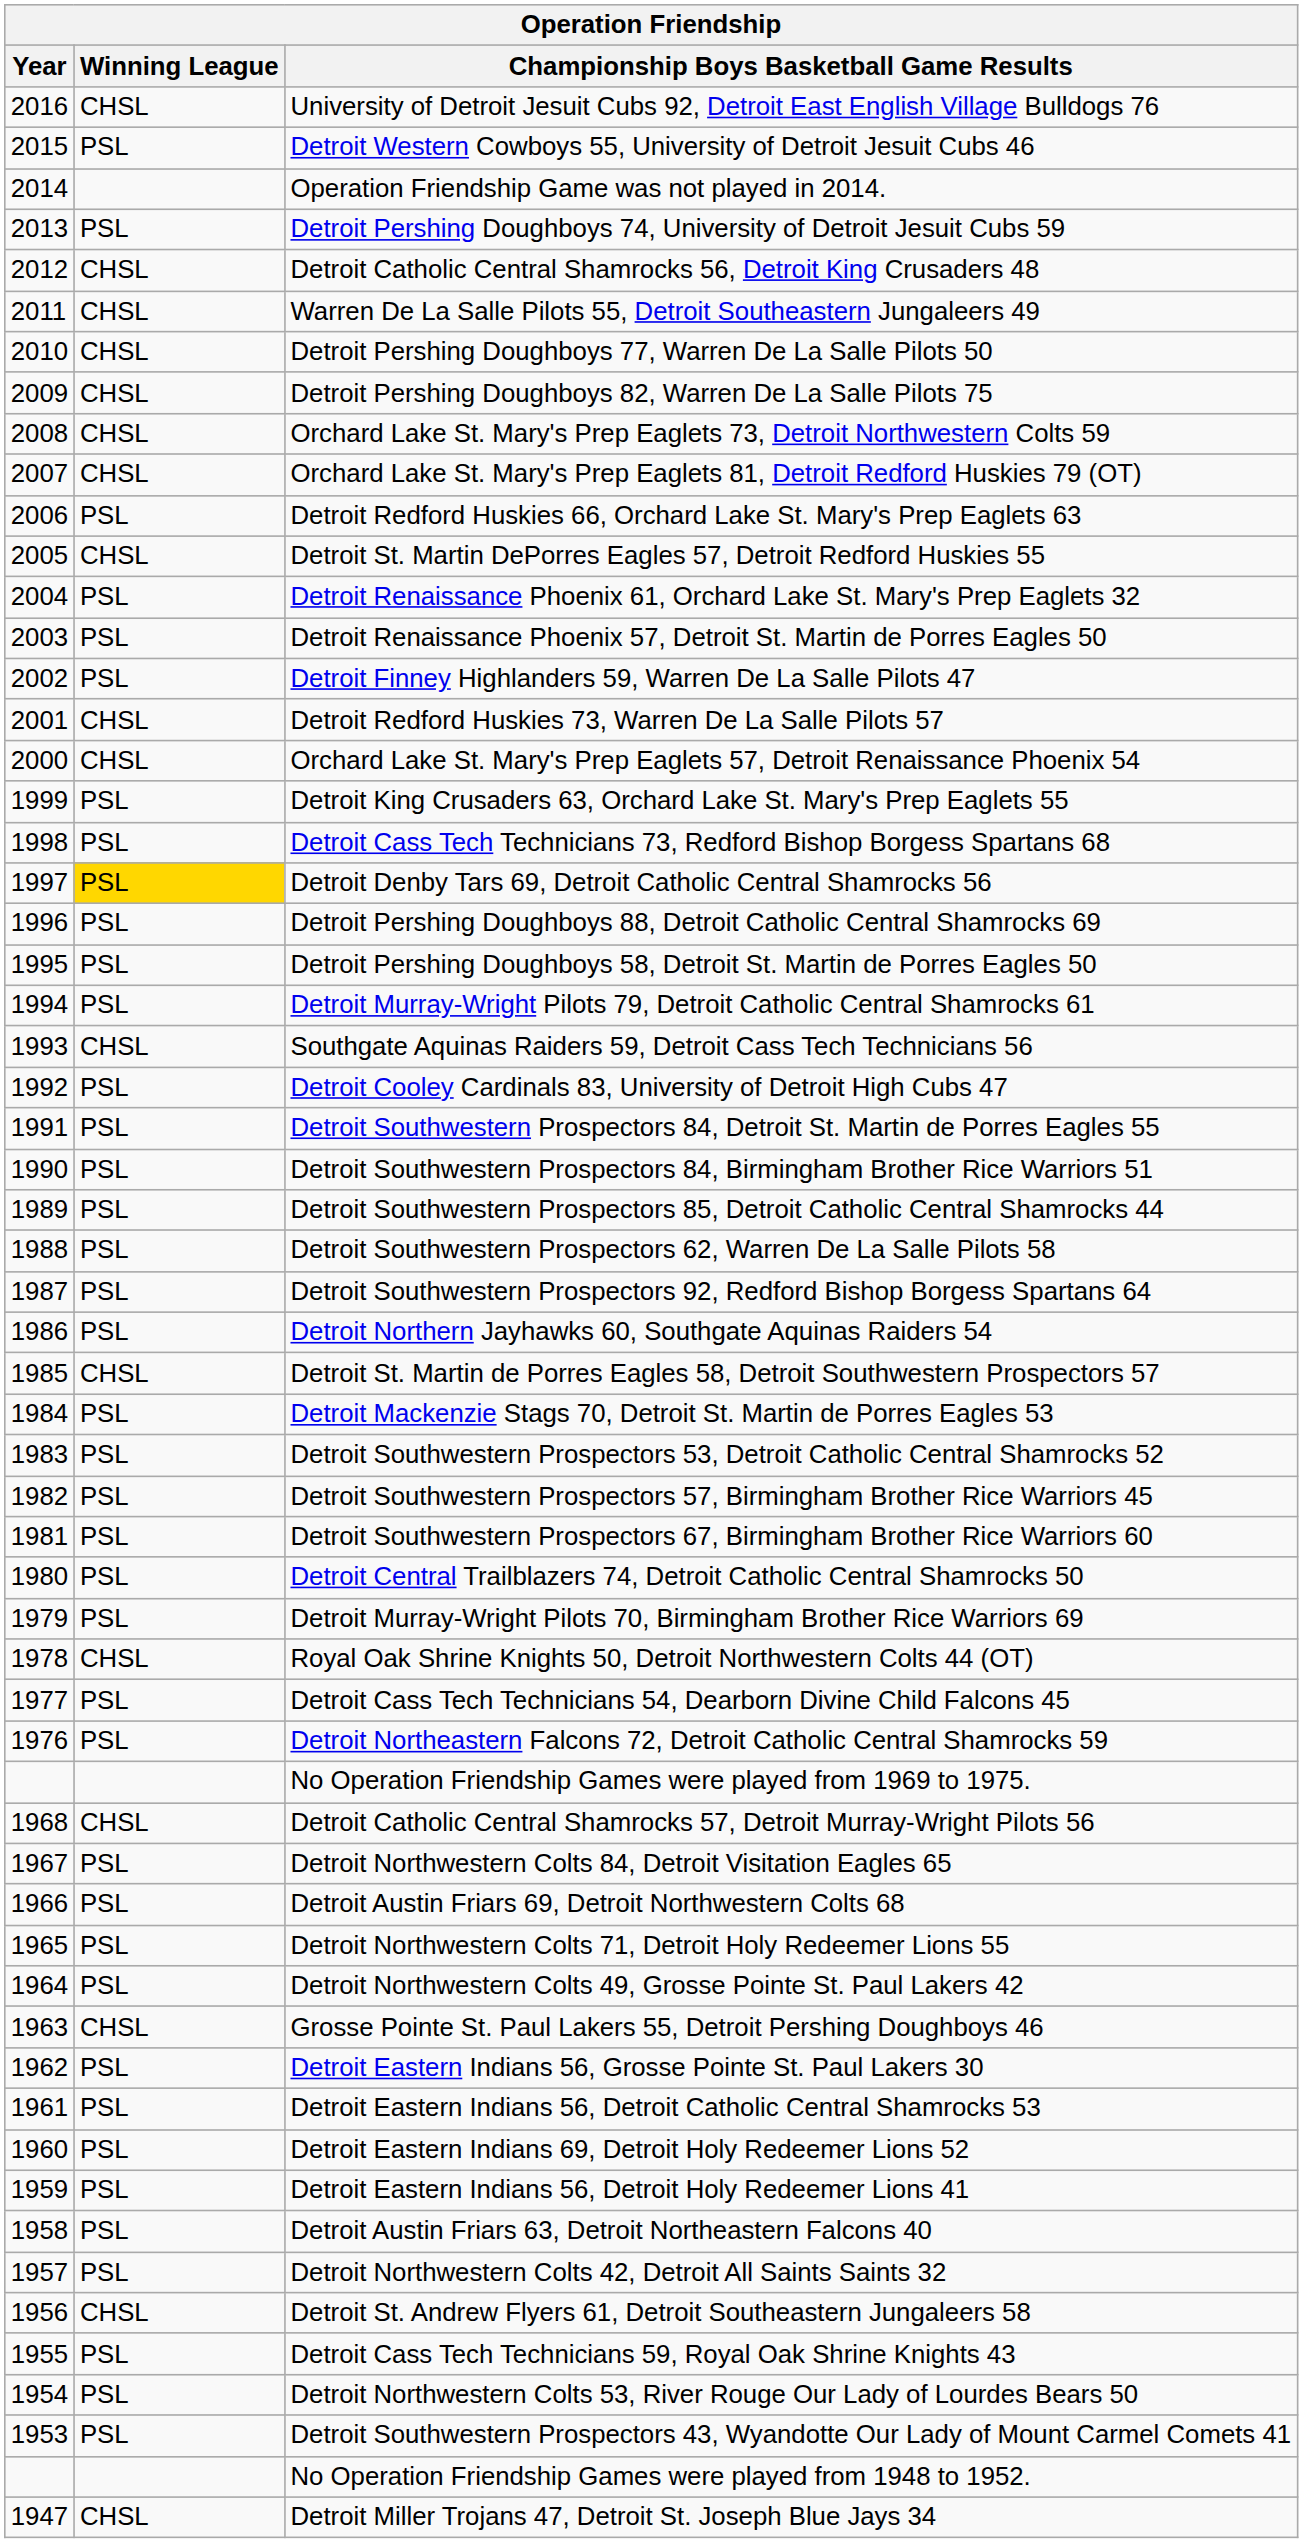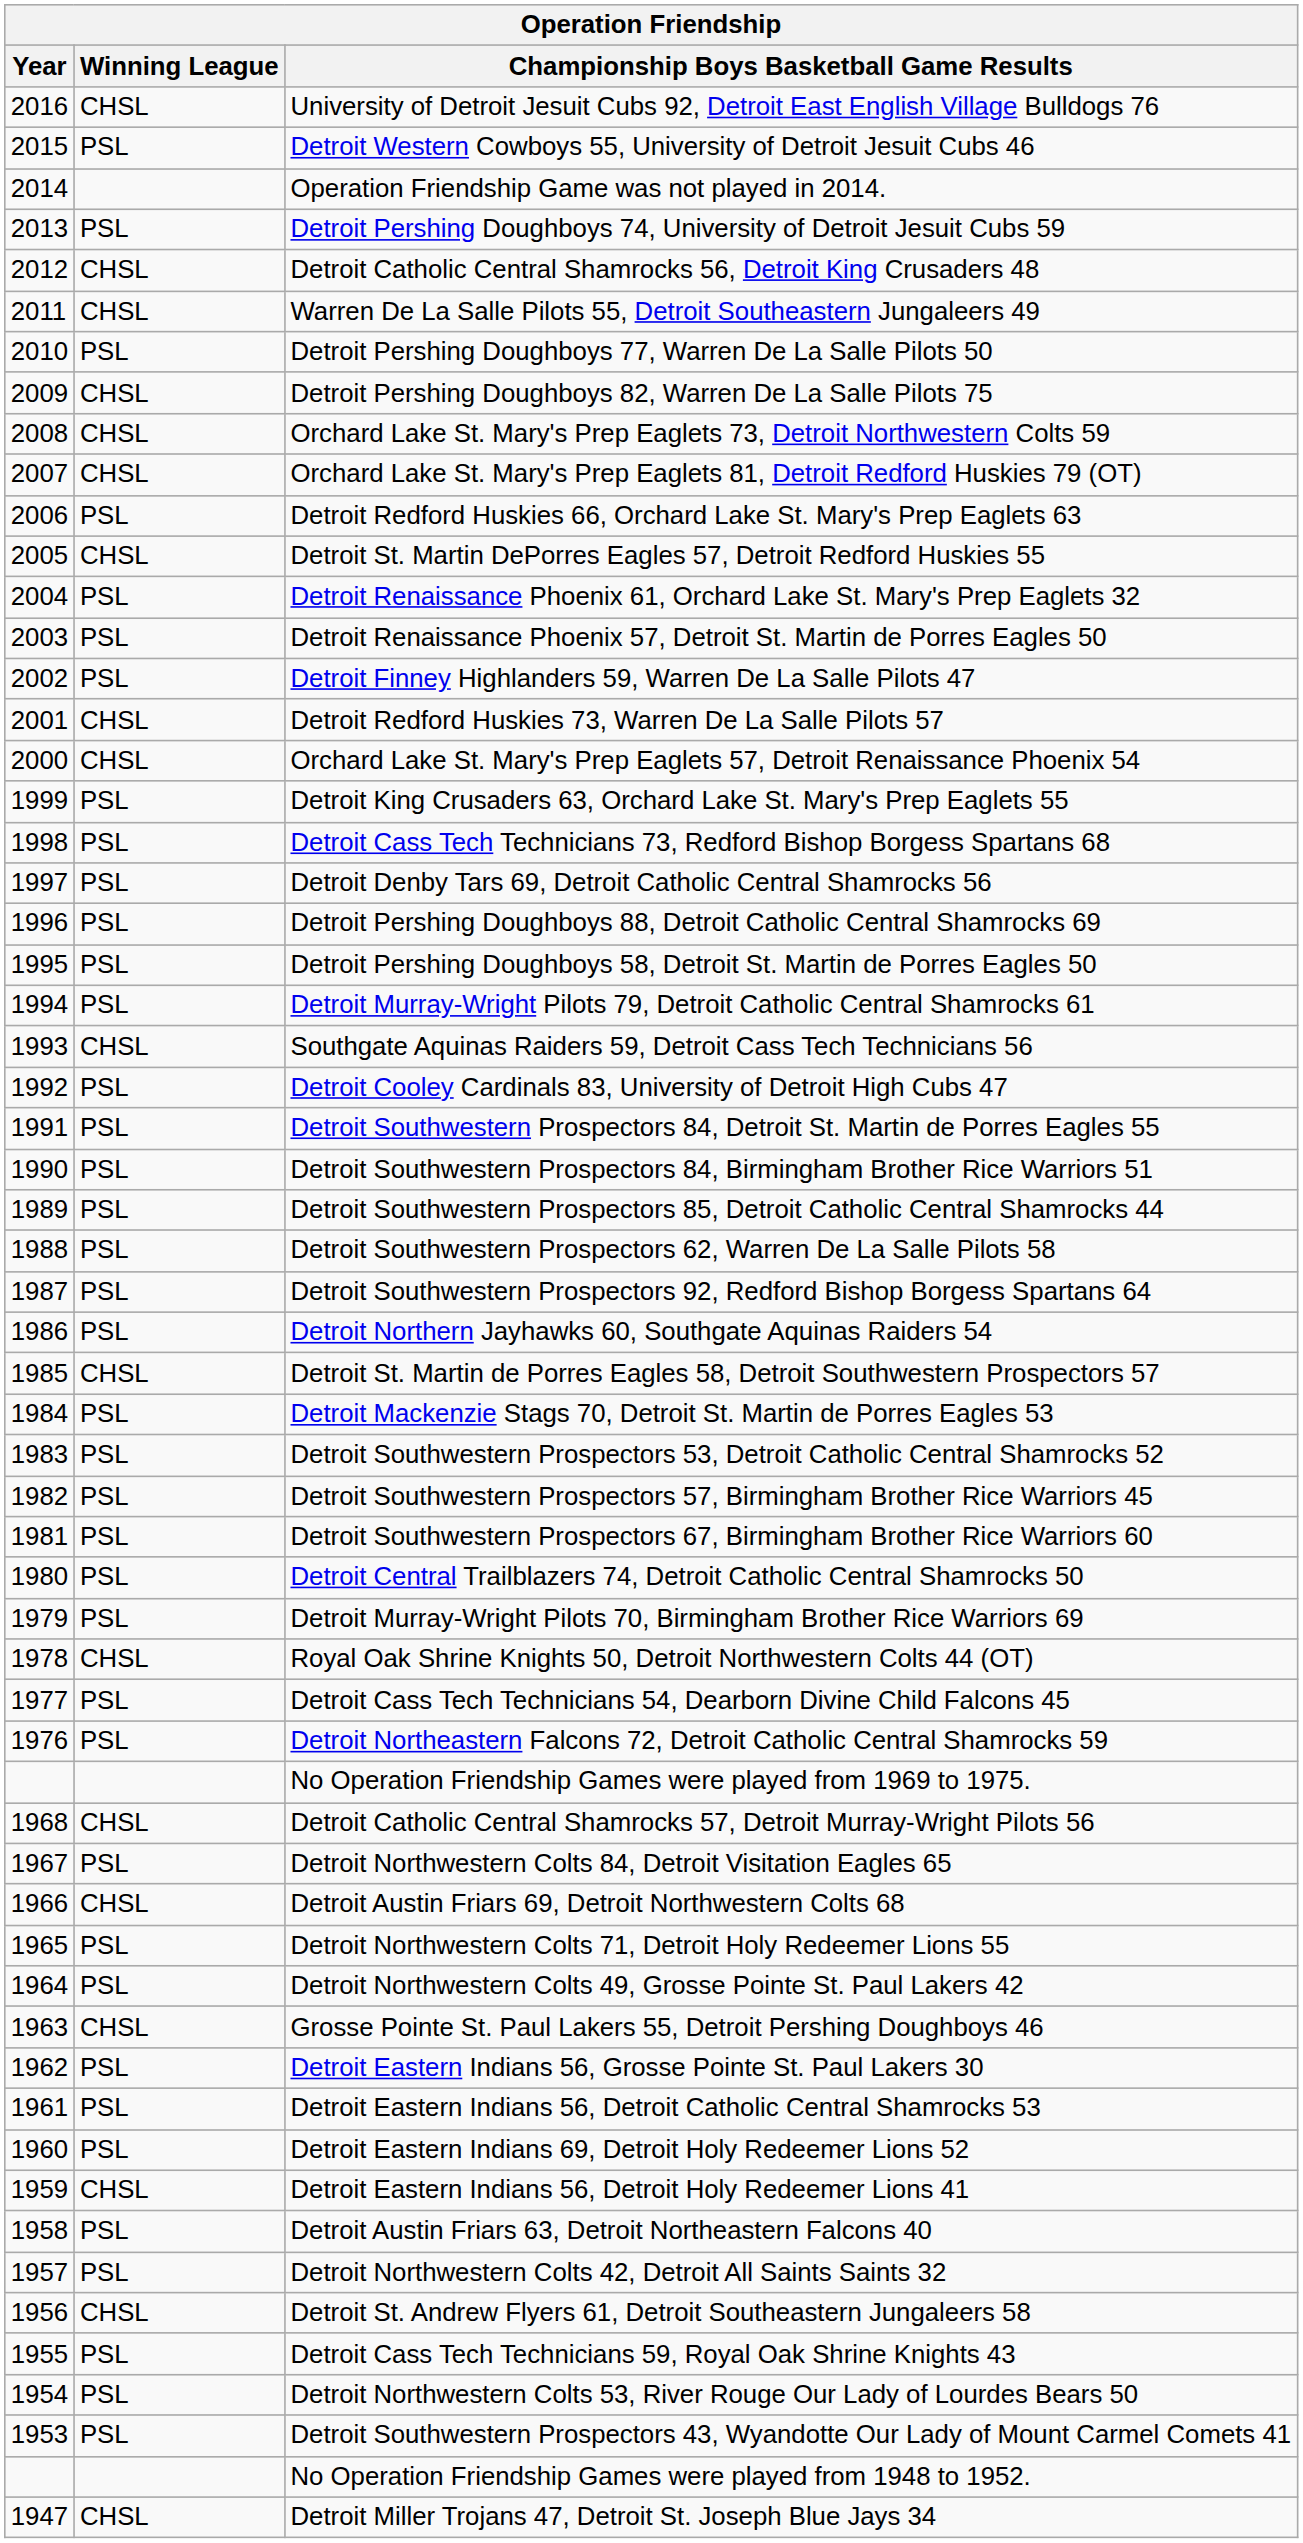Detroit Pershing Doughboys 77, Warren De La Salle Pilots 50 | Winning League: CHSL -> PSL
Detroit Denby Tars 69, Detroit Catholic Central Shamrocks 56 | Winning League: gold background -> no background
Detroit Austin Friars 69, Detroit Northwestern Colts 68 | Winning League: PSL -> CHSL
Detroit Eastern Indians 56, Detroit Holy Redeemer Lions 41 | Winning League: PSL -> CHSL
